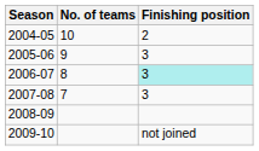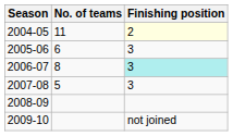2004-05 | No. of teams: 10 -> 11
2004-05 | Finishing position: no background -> lightyellow background
2005-06 | No. of teams: 9 -> 6
2007-08 | No. of teams: 7 -> 5
